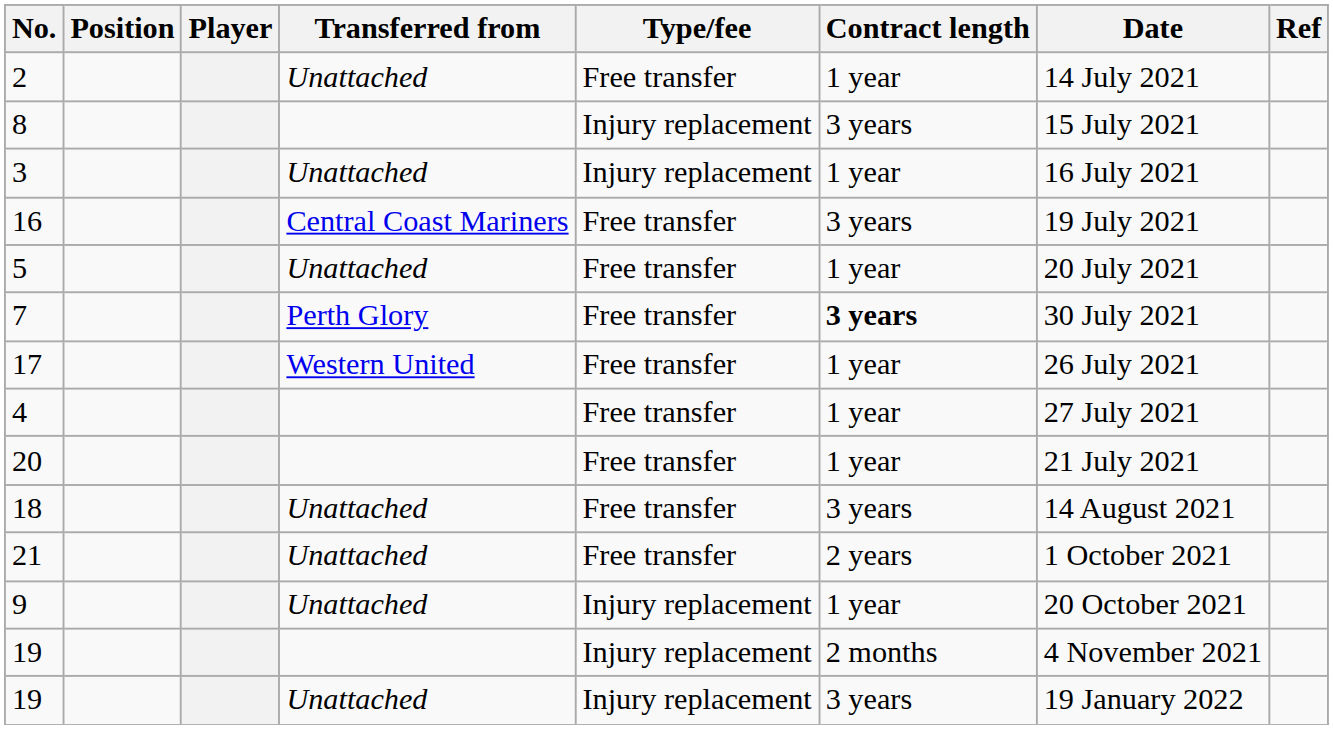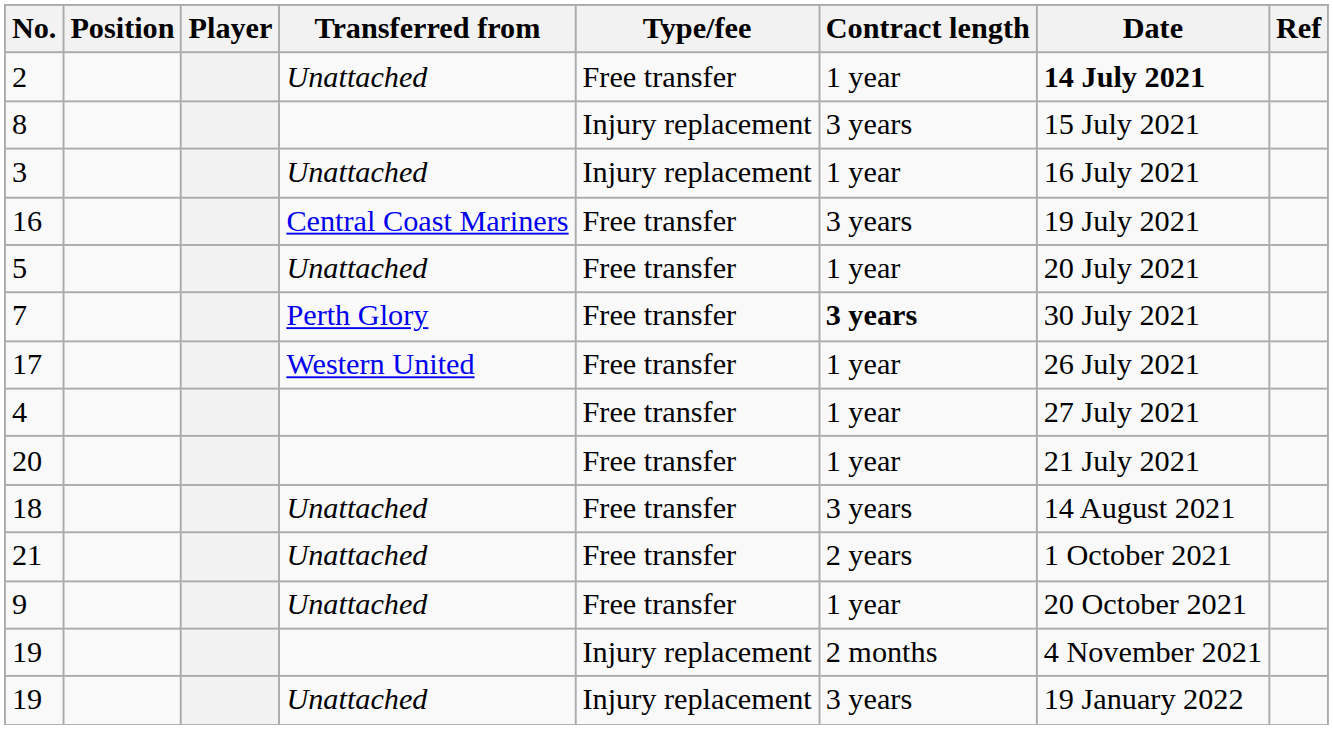2 | Date: normal -> bold
9 | Type/fee: Injury replacement -> Free transfer
